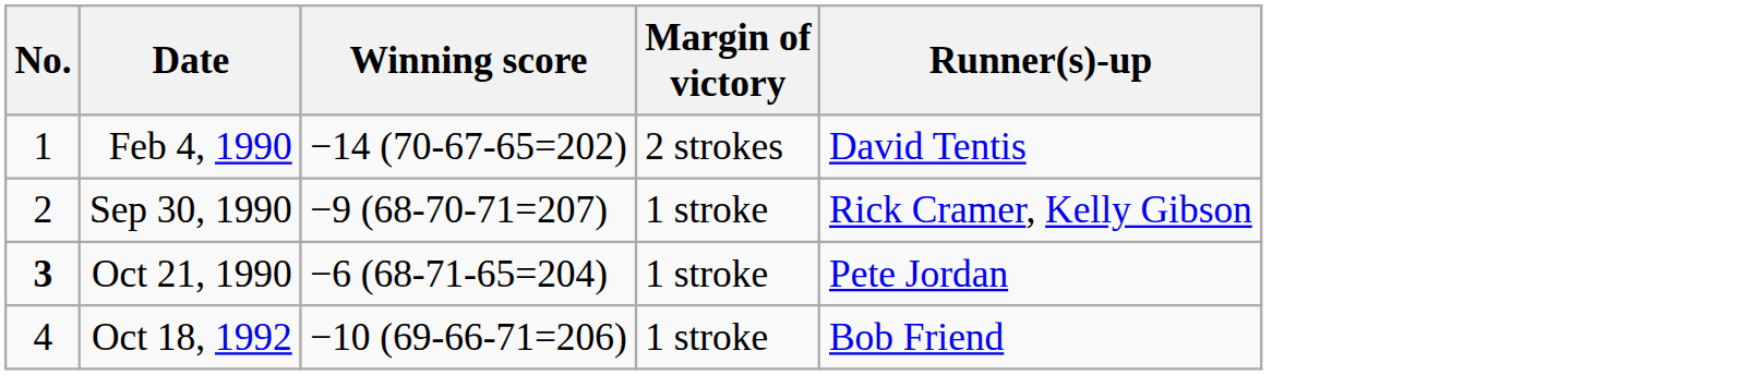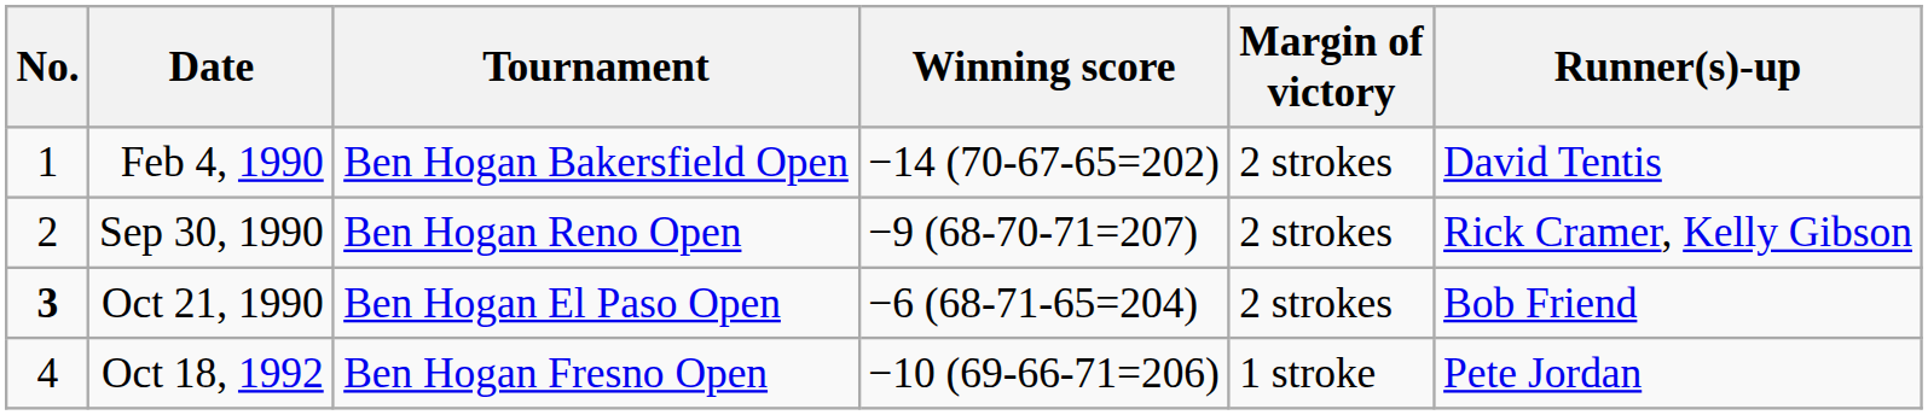+ column: Tournament | Ben Hogan Bakersfield Open | Ben Hogan Reno Open | Ben Hogan El Paso Open | Ben Hogan Fresno Open
Sep 30, 1990 | Margin of victory: 1 stroke -> 2 strokes
Oct 21, 1990 | Margin of victory: 1 stroke -> 2 strokes
Oct 21, 1990 | Runner(s)-up: Pete Jordan -> Bob Friend
Oct 18, 1992 | Runner(s)-up: Bob Friend -> Pete Jordan
